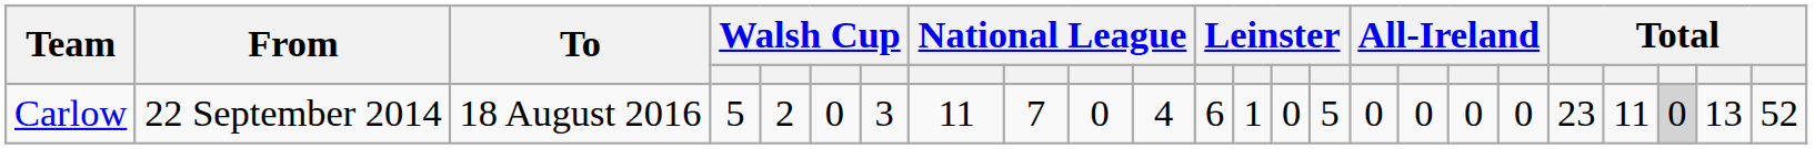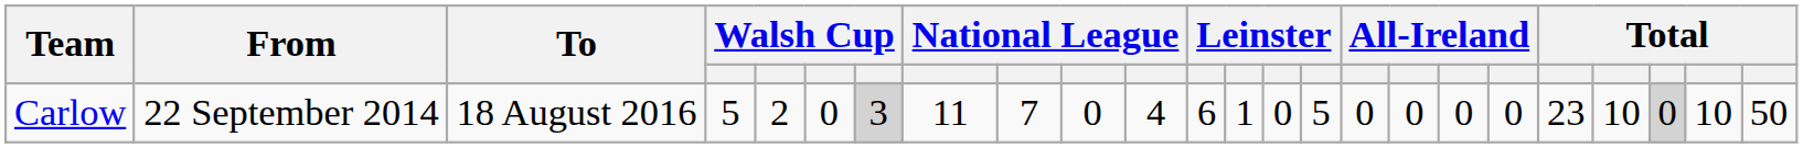Carlow | column 7: no background -> lightgrey background
Carlow | column 21: 11 -> 10
Carlow | column 23: 13 -> 10
Carlow | column 24: 52 -> 50
